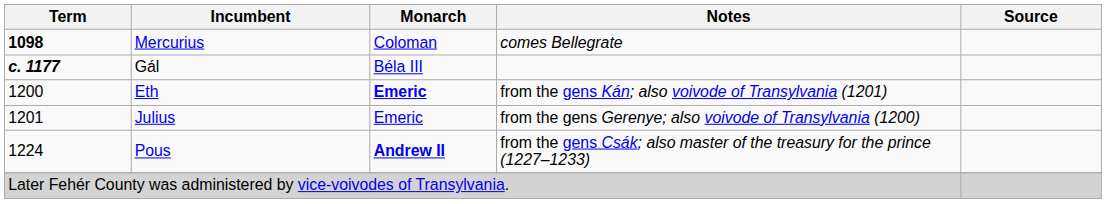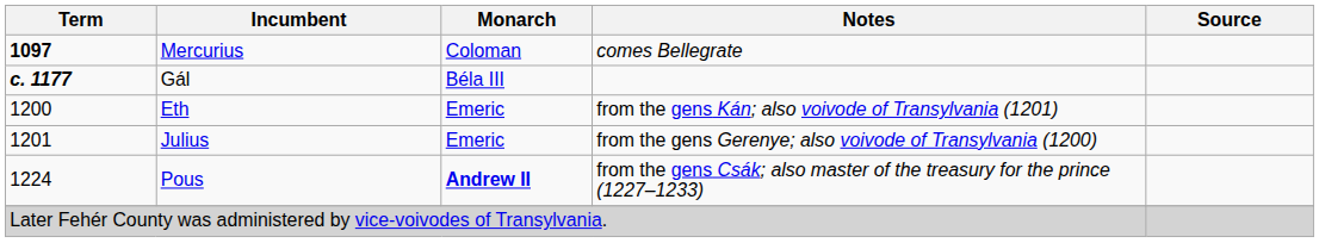Mercurius | Term: 1098 -> 1097
Eth | Monarch: bold -> normal
